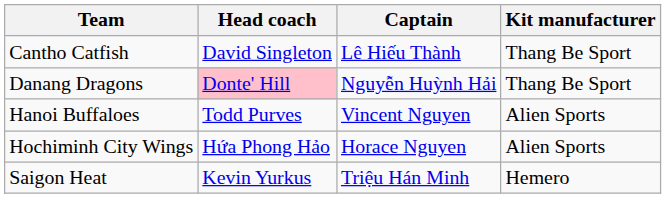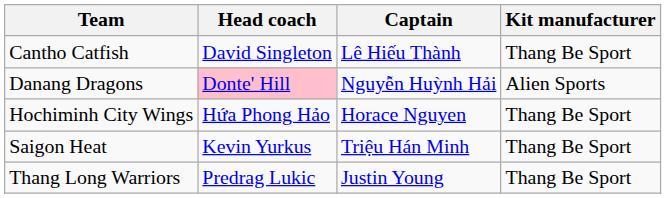Danang Dragons | Kit manufacturer: Thang Be Sport -> Alien Sports
- row: Hanoi Buffaloes | Todd Purves | Vincent Nguyen | Alien Sports
Hochiminh City Wings | Kit manufacturer: Alien Sports -> Thang Be Sport
Saigon Heat | Kit manufacturer: Hemero -> Thang Be Sport
+ row: Thang Long Warriors | Predrag Lukic | Justin Young | Thang Be Sport
